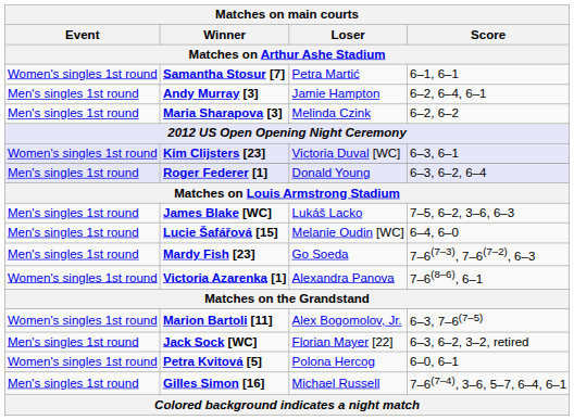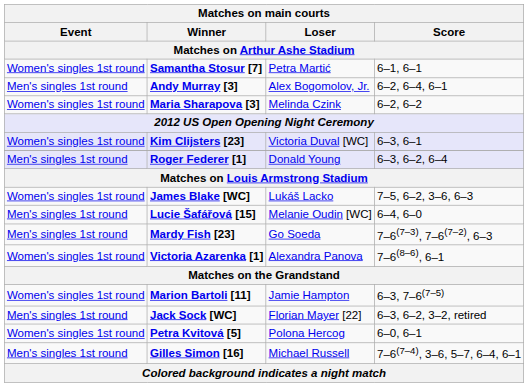Andy Murray [3] | Loser: Jamie Hampton -> Alex Bogomolov, Jr.
Maria Sharapova [3] | Event: Men's singles 1st round -> Women's singles 1st round
James Blake [WC] | Event: Men's singles 1st round -> Women's singles 1st round
Marion Bartoli [11] | Loser: Alex Bogomolov, Jr. -> Jamie Hampton
